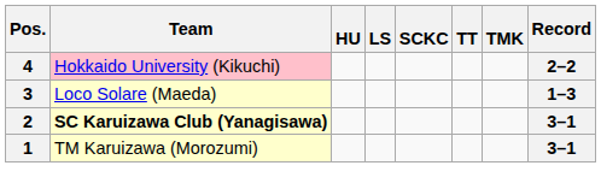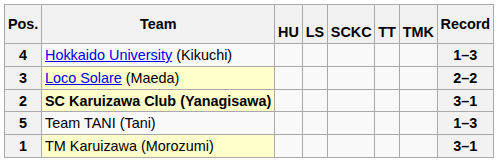4 | Team: pink background -> no background
4 | Record: 2–2 -> 1–3
3 | Record: 1–3 -> 2–2
+ row: 5 | Team TANI (Tani) | 1–3
